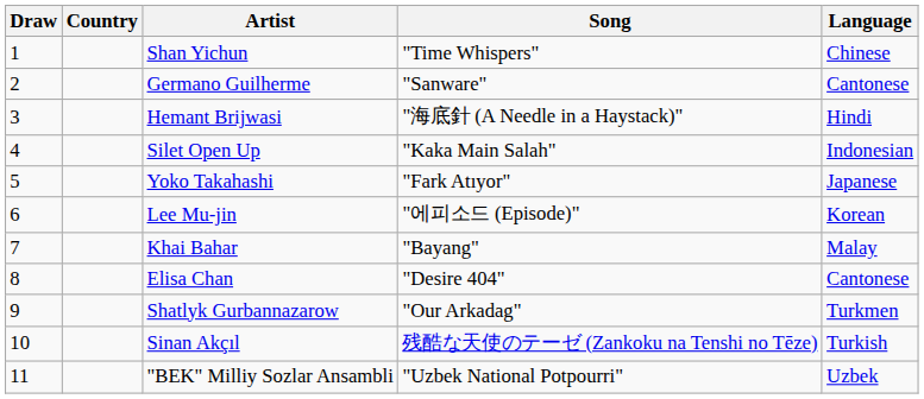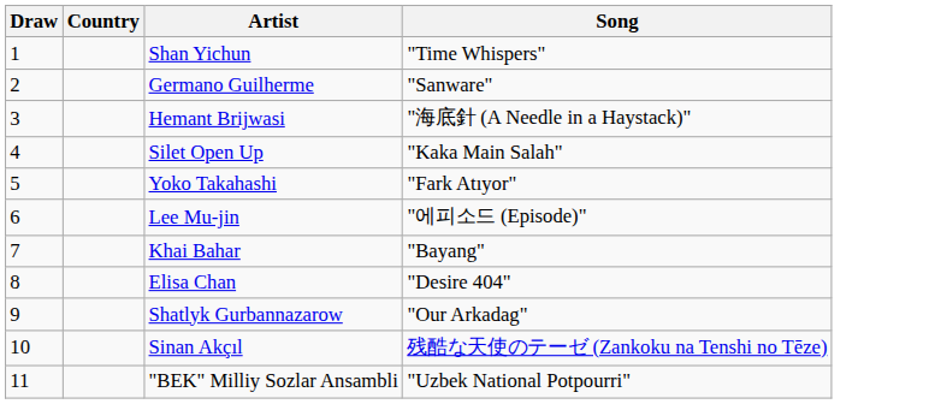- column: Language | Chinese | Cantonese | Hindi | Indonesian | Japanese | Korean | Malay | Cantonese | Turkmen | Turkish | Uzbek
